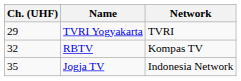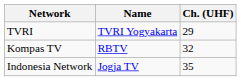columns swapped: Ch. (UHF) <-> Network
